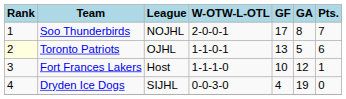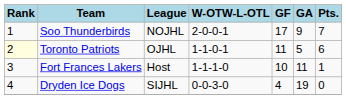Soo Thunderbirds | GA: 8 -> 9
Toronto Patriots | GF: 13 -> 11
Fort Frances Lakers | GA: 12 -> 11
